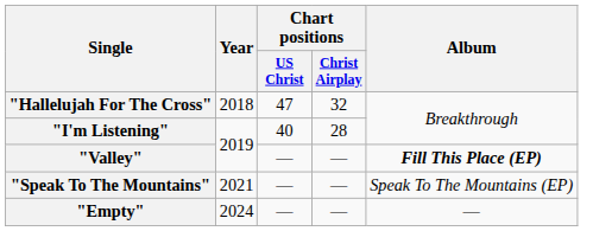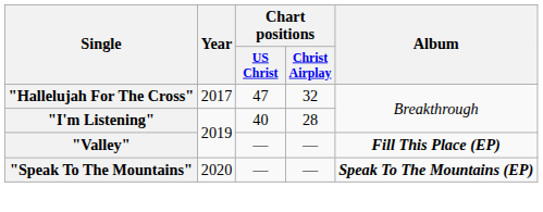"Hallelujah For The Cross" | Year: 2018 -> 2017
"Speak To The Mountains" | Year: 2021 -> 2020
"Speak To The Mountains" | Album: normal -> bold
- row: "Empty" | 2024 | — | — | —
